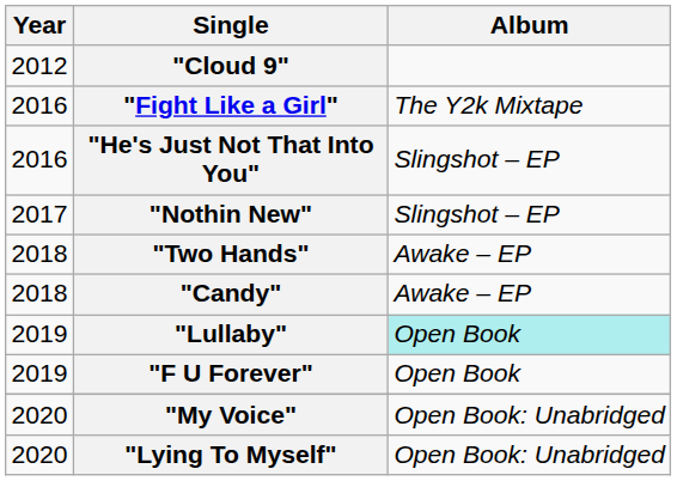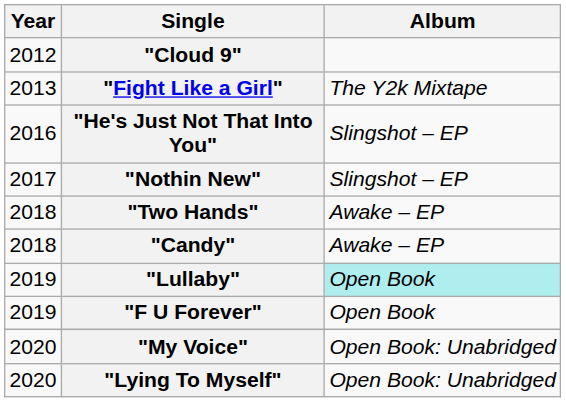"Fight Like a Girl" | Year: 2016 -> 2013
